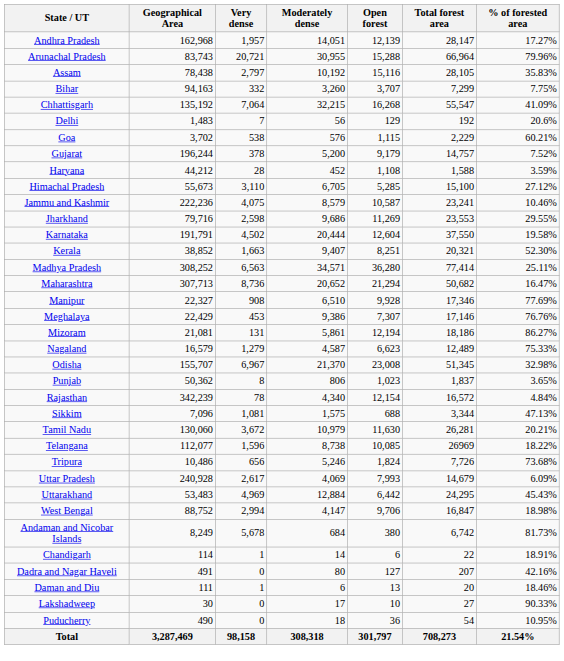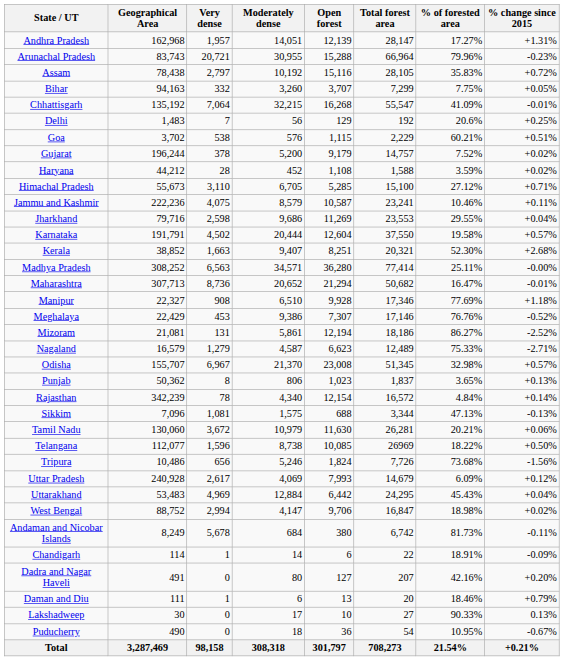+ column: % change since 2015 | +1.31% | -0.23% | +0.72% | +0.05% | -0.01% | +0.25% | +0.51% | +0.02% | +0.02% | +0.71% | +0.11% | +0.04% | +0.57% | +2.68% | -0.00% | -0.01% | +1.18% | -0.52% | -2.52% | -2.71% | +0.57% | +0.13% | +0.14% | -0.13% | +0.06% | +0.50% | -1.56% | +0.12% | +0.04% | +0.02% | -0.11% | -0.09% | +0.20% | +0.79% | 0.13% | -0.67% | +0.21%
